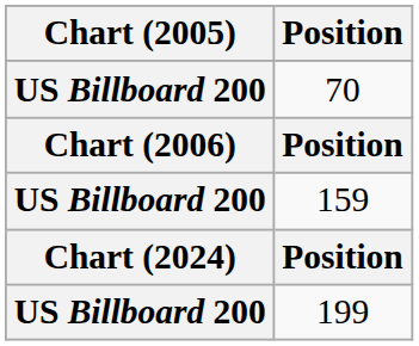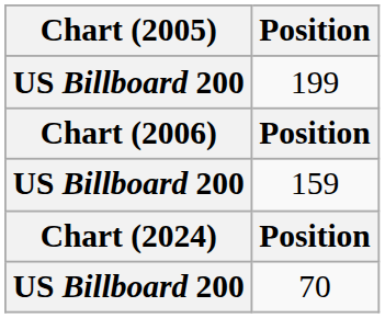rows swapped: 70 <-> 199
